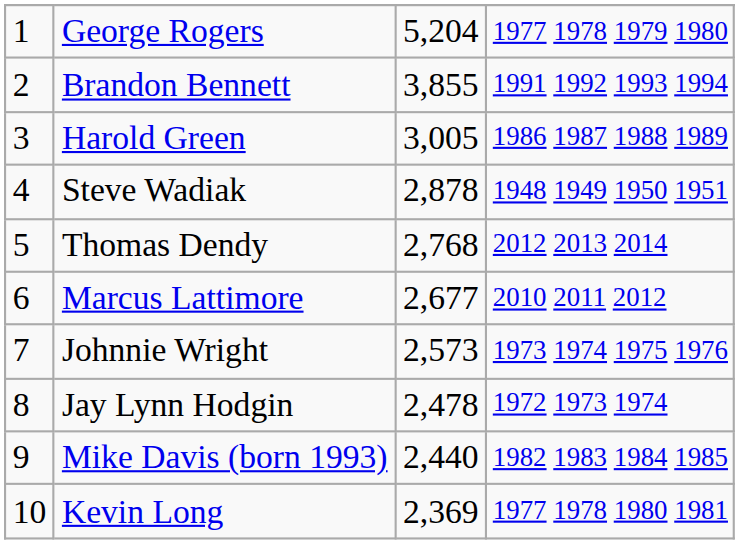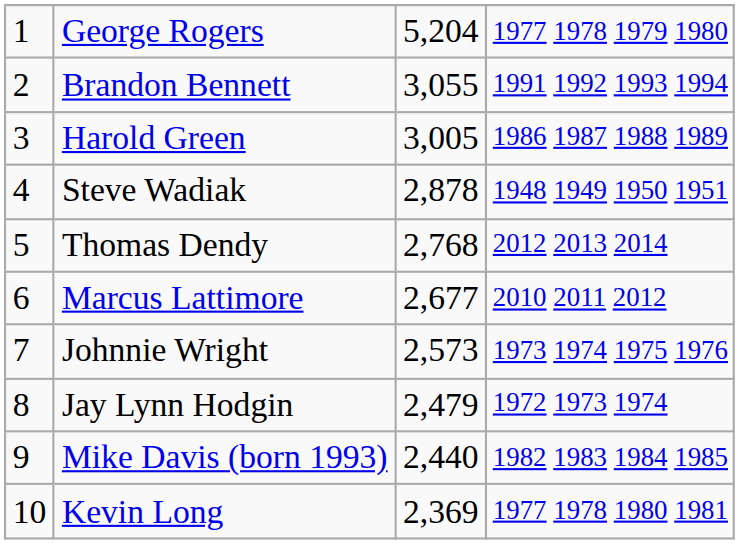Brandon Bennett | column 3: 3,855 -> 3,055
Jay Lynn Hodgin | column 3: 2,478 -> 2,479
